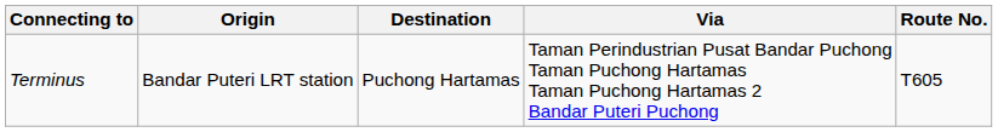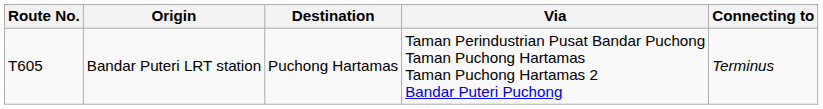columns swapped: Route No. <-> Connecting to
